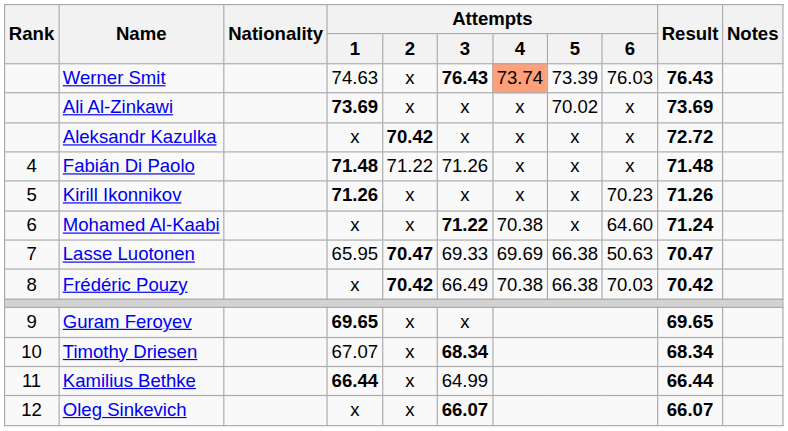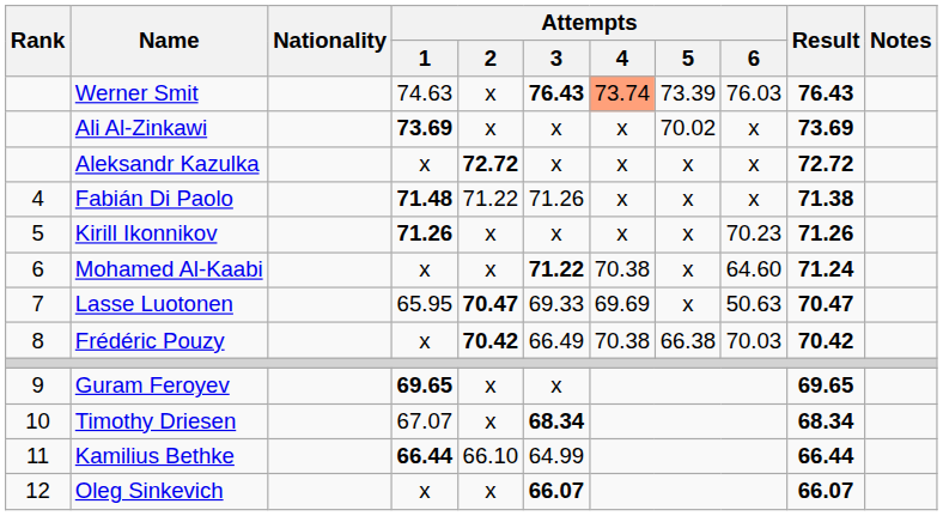Aleksandr Kazulka | Attempts / 2: 70.42 -> 72.72
Fabián Di Paolo | Result: 71.48 -> 71.38
Lasse Luotonen | Attempts / 5: 66.38 -> x
Kamilius Bethke | Attempts / 2: x -> 66.10
